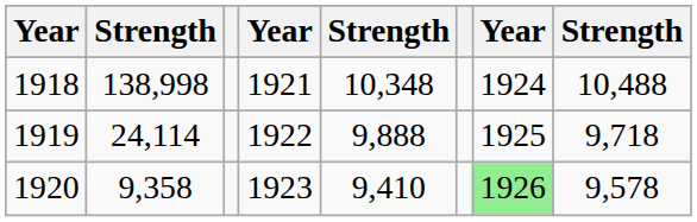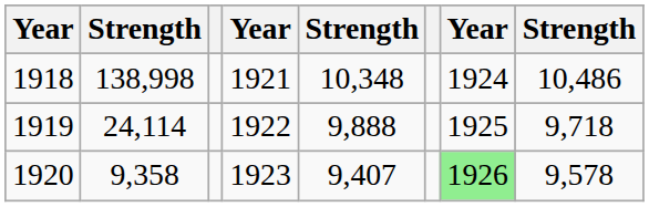1918 | column 8: 10,488 -> 10,486
1920 | column 5: 9,410 -> 9,407
